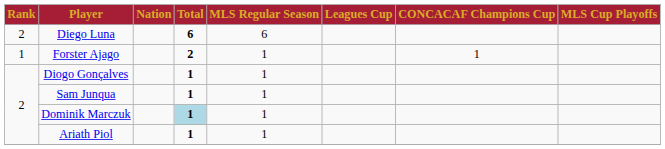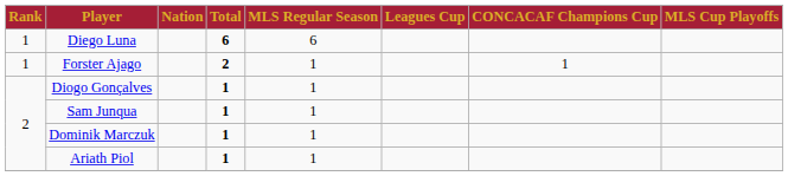Diego Luna | Rank: 2 -> 1
Dominik Marczuk | Total: lightblue background -> no background
